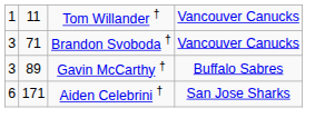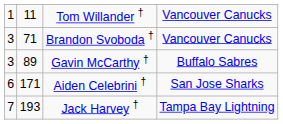+ row: 7 | 193 | Jack Harvey † | Tampa Bay Lightning
